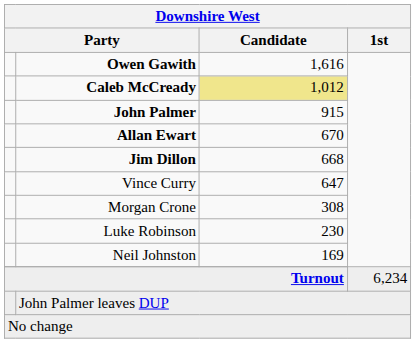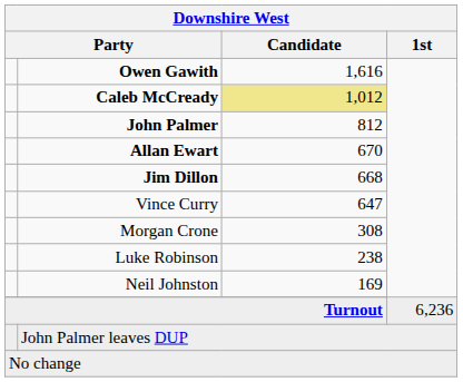John Palmer | Candidate: 915 -> 812
Luke Robinson | Candidate: 230 -> 238
Turnout | 1st: 6,234 -> 6,236
